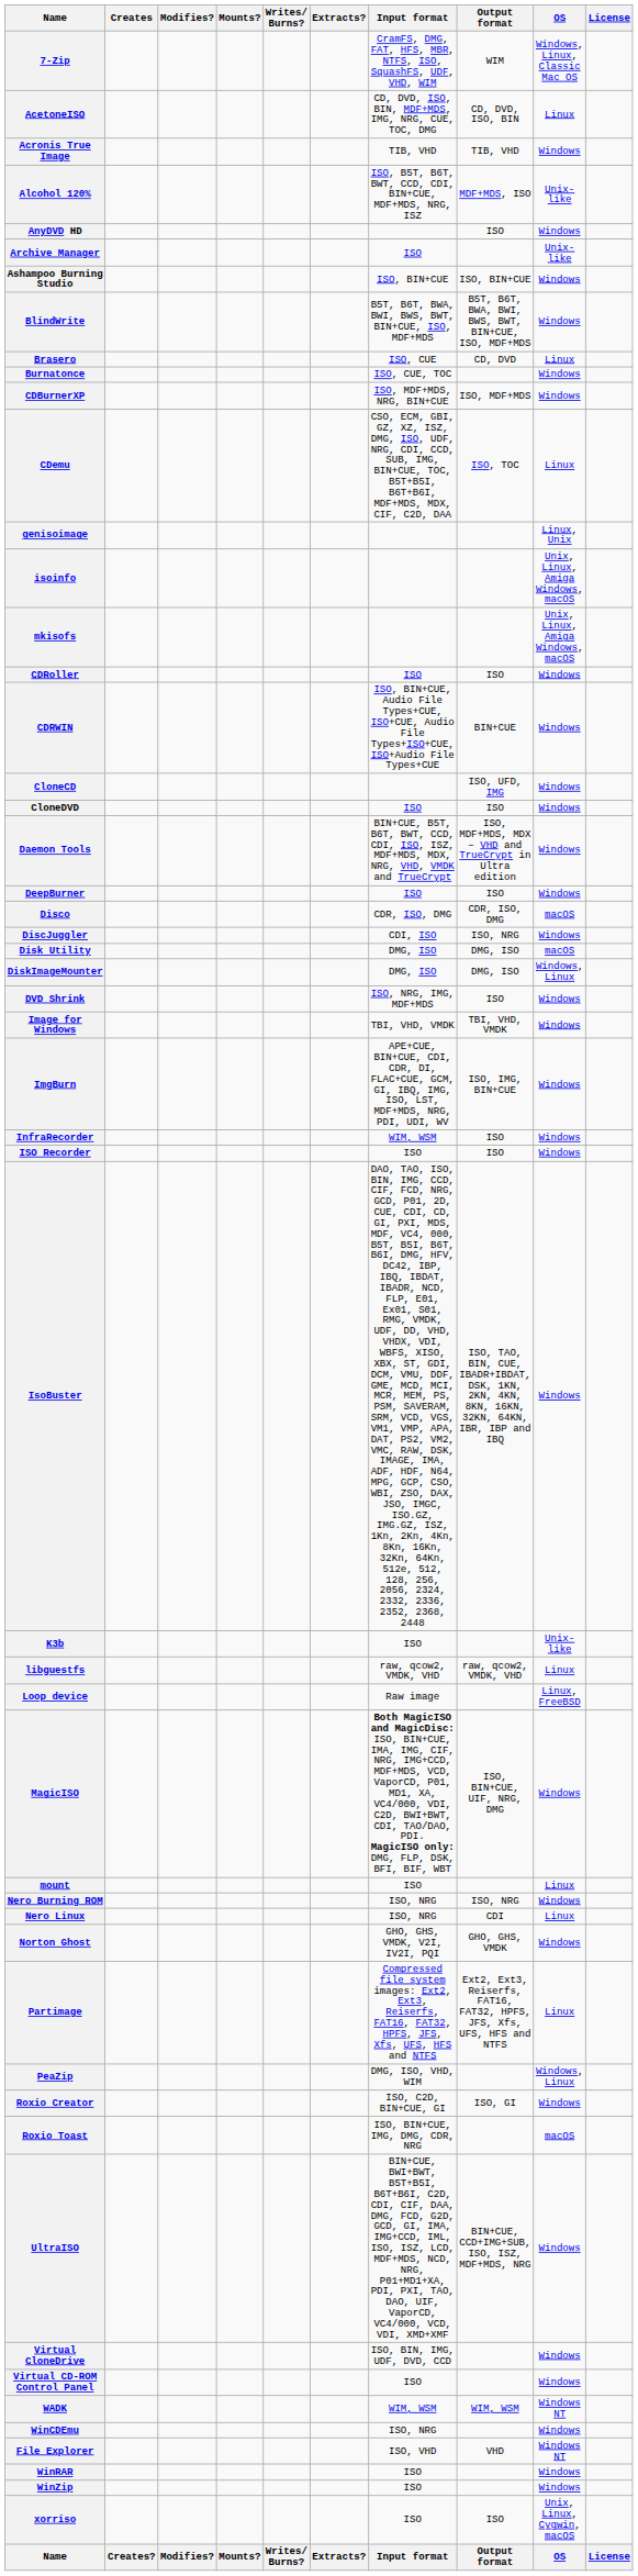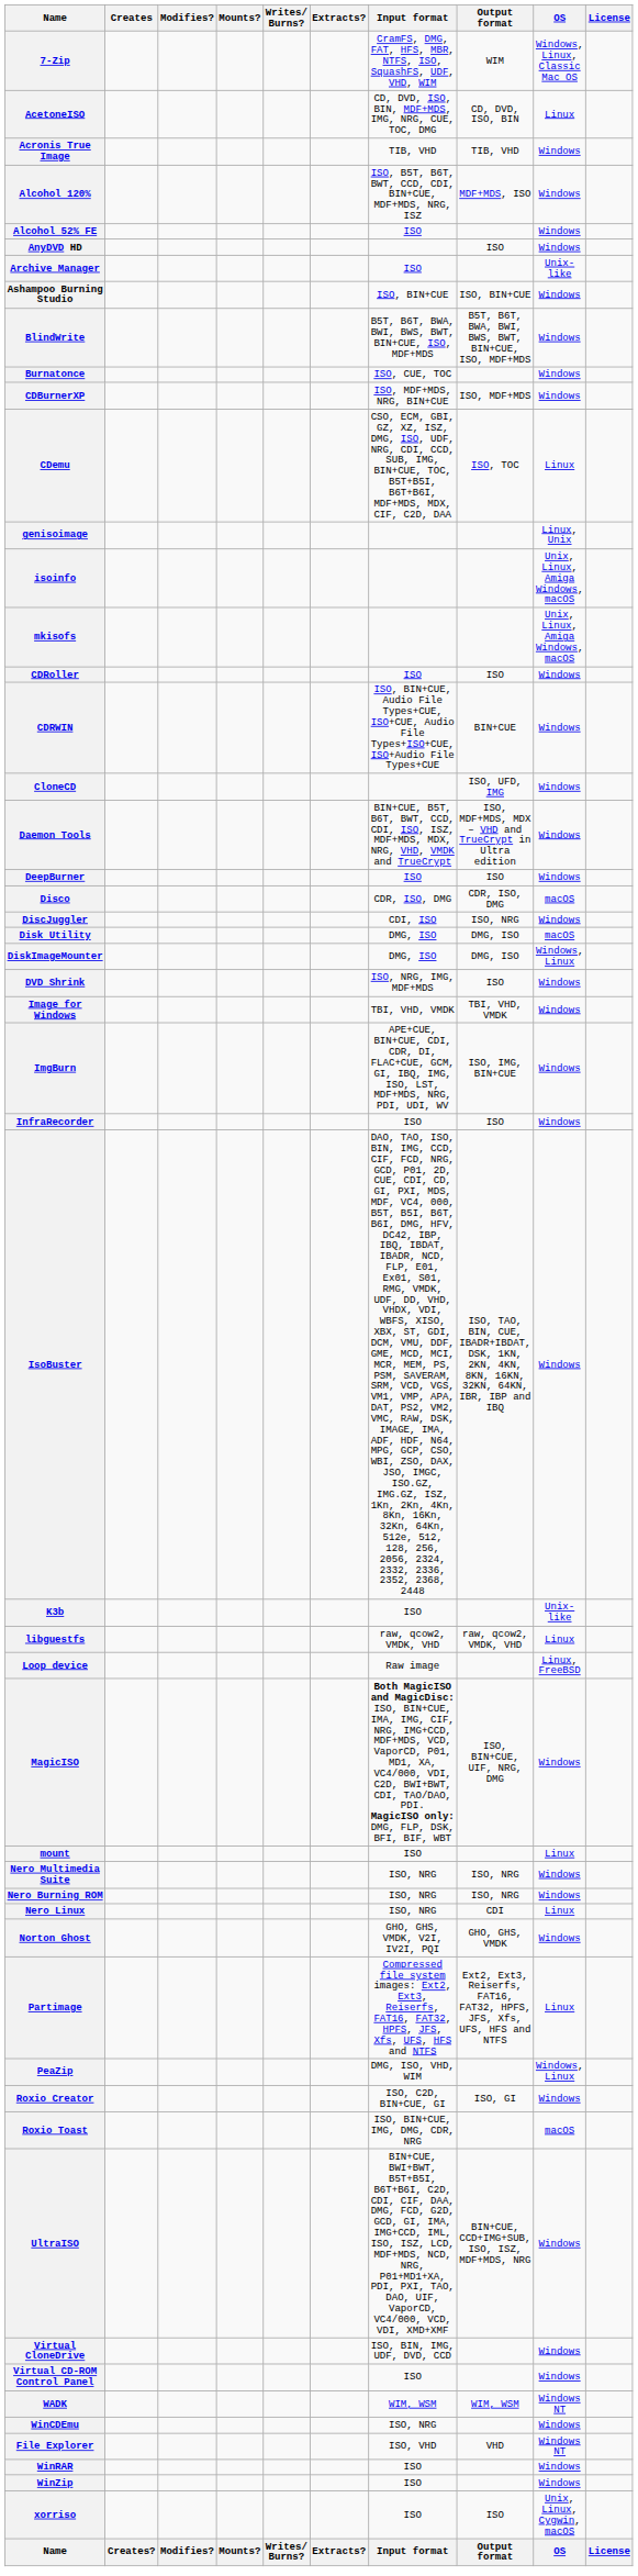Alcohol 120% | OS: Unix-like -> Windows
+ row: Alcohol 52% FE | ISO | Windows
- row: Brasero | ISO, CUE | CD, DVD | Linux
- row: CloneDVD | ISO | ISO | Windows
InfraRecorder | Input format: WIM, WSM -> ISO
- row: ISO Recorder | ISO | ISO | Windows
+ row: Nero Multimedia Suite | ISO, NRG | ISO, NRG | Windows
